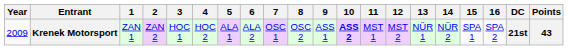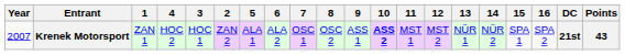columns swapped: 2 <-> 4
Krenek Motorsport | Year: 2009 -> 2007
